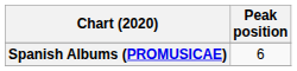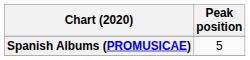Spanish Albums (PROMUSICAE) | Peak position: 6 -> 5
